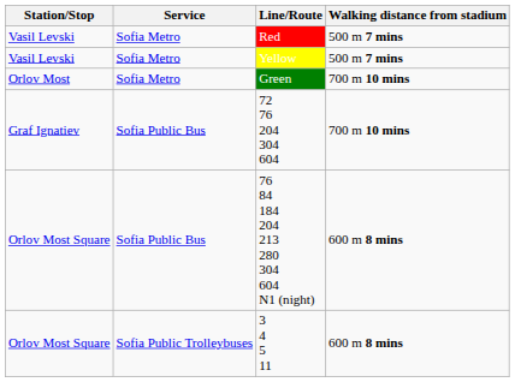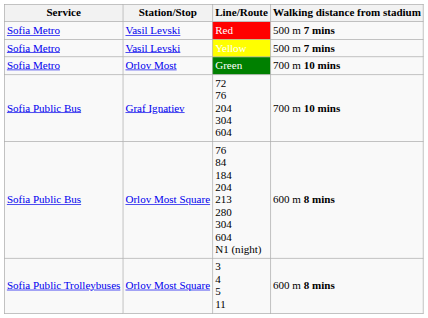columns swapped: Service <-> Station/Stop
